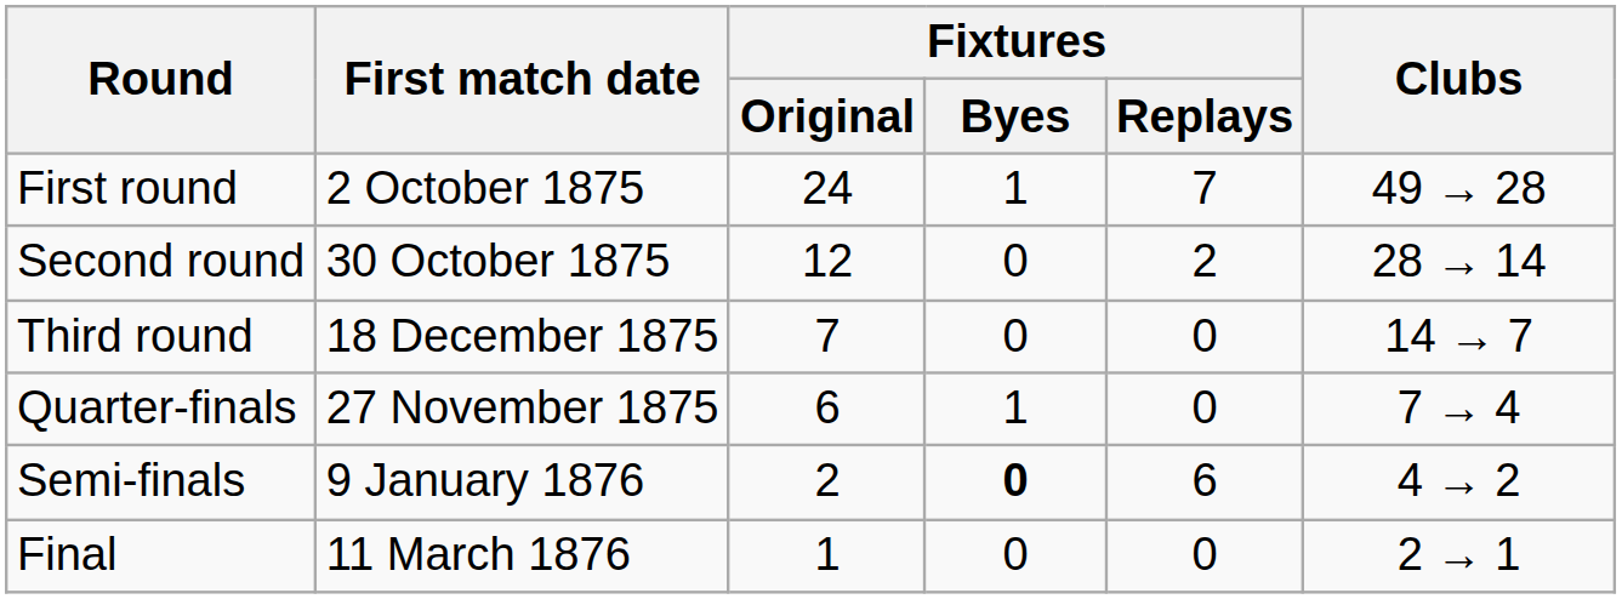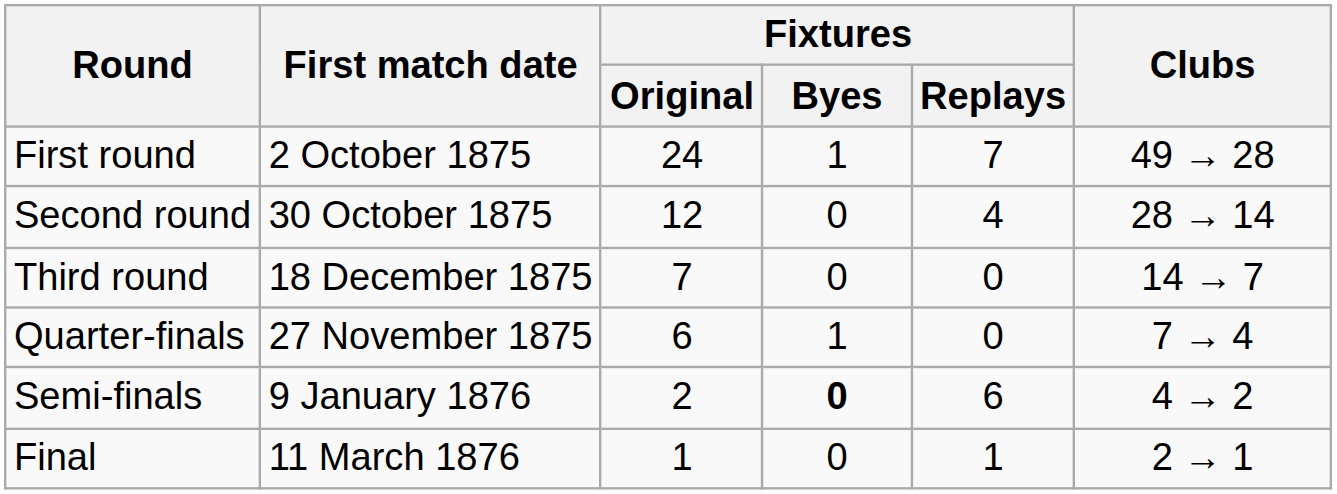Second round | Fixtures / Replays: 2 -> 4
Final | Fixtures / Replays: 0 -> 1
